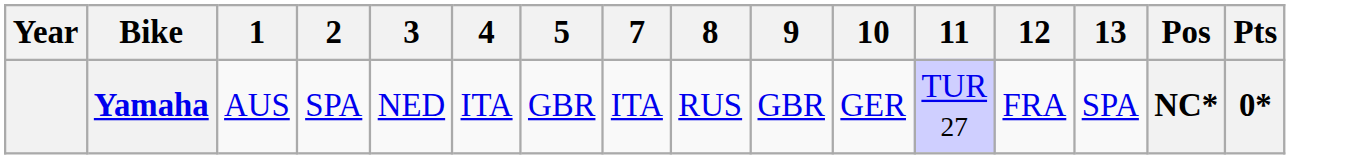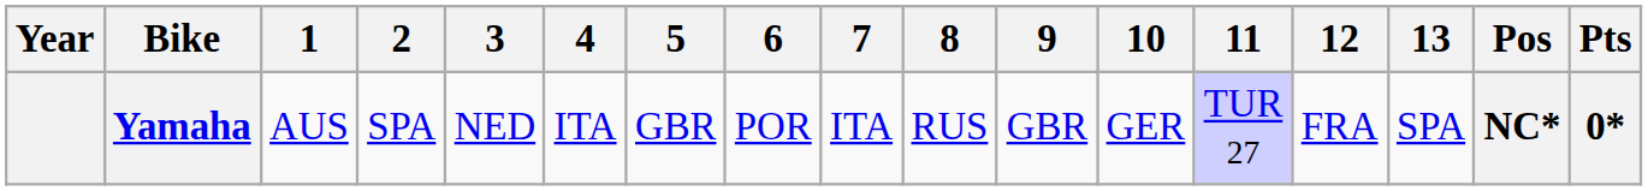+ column: 6 | POR
